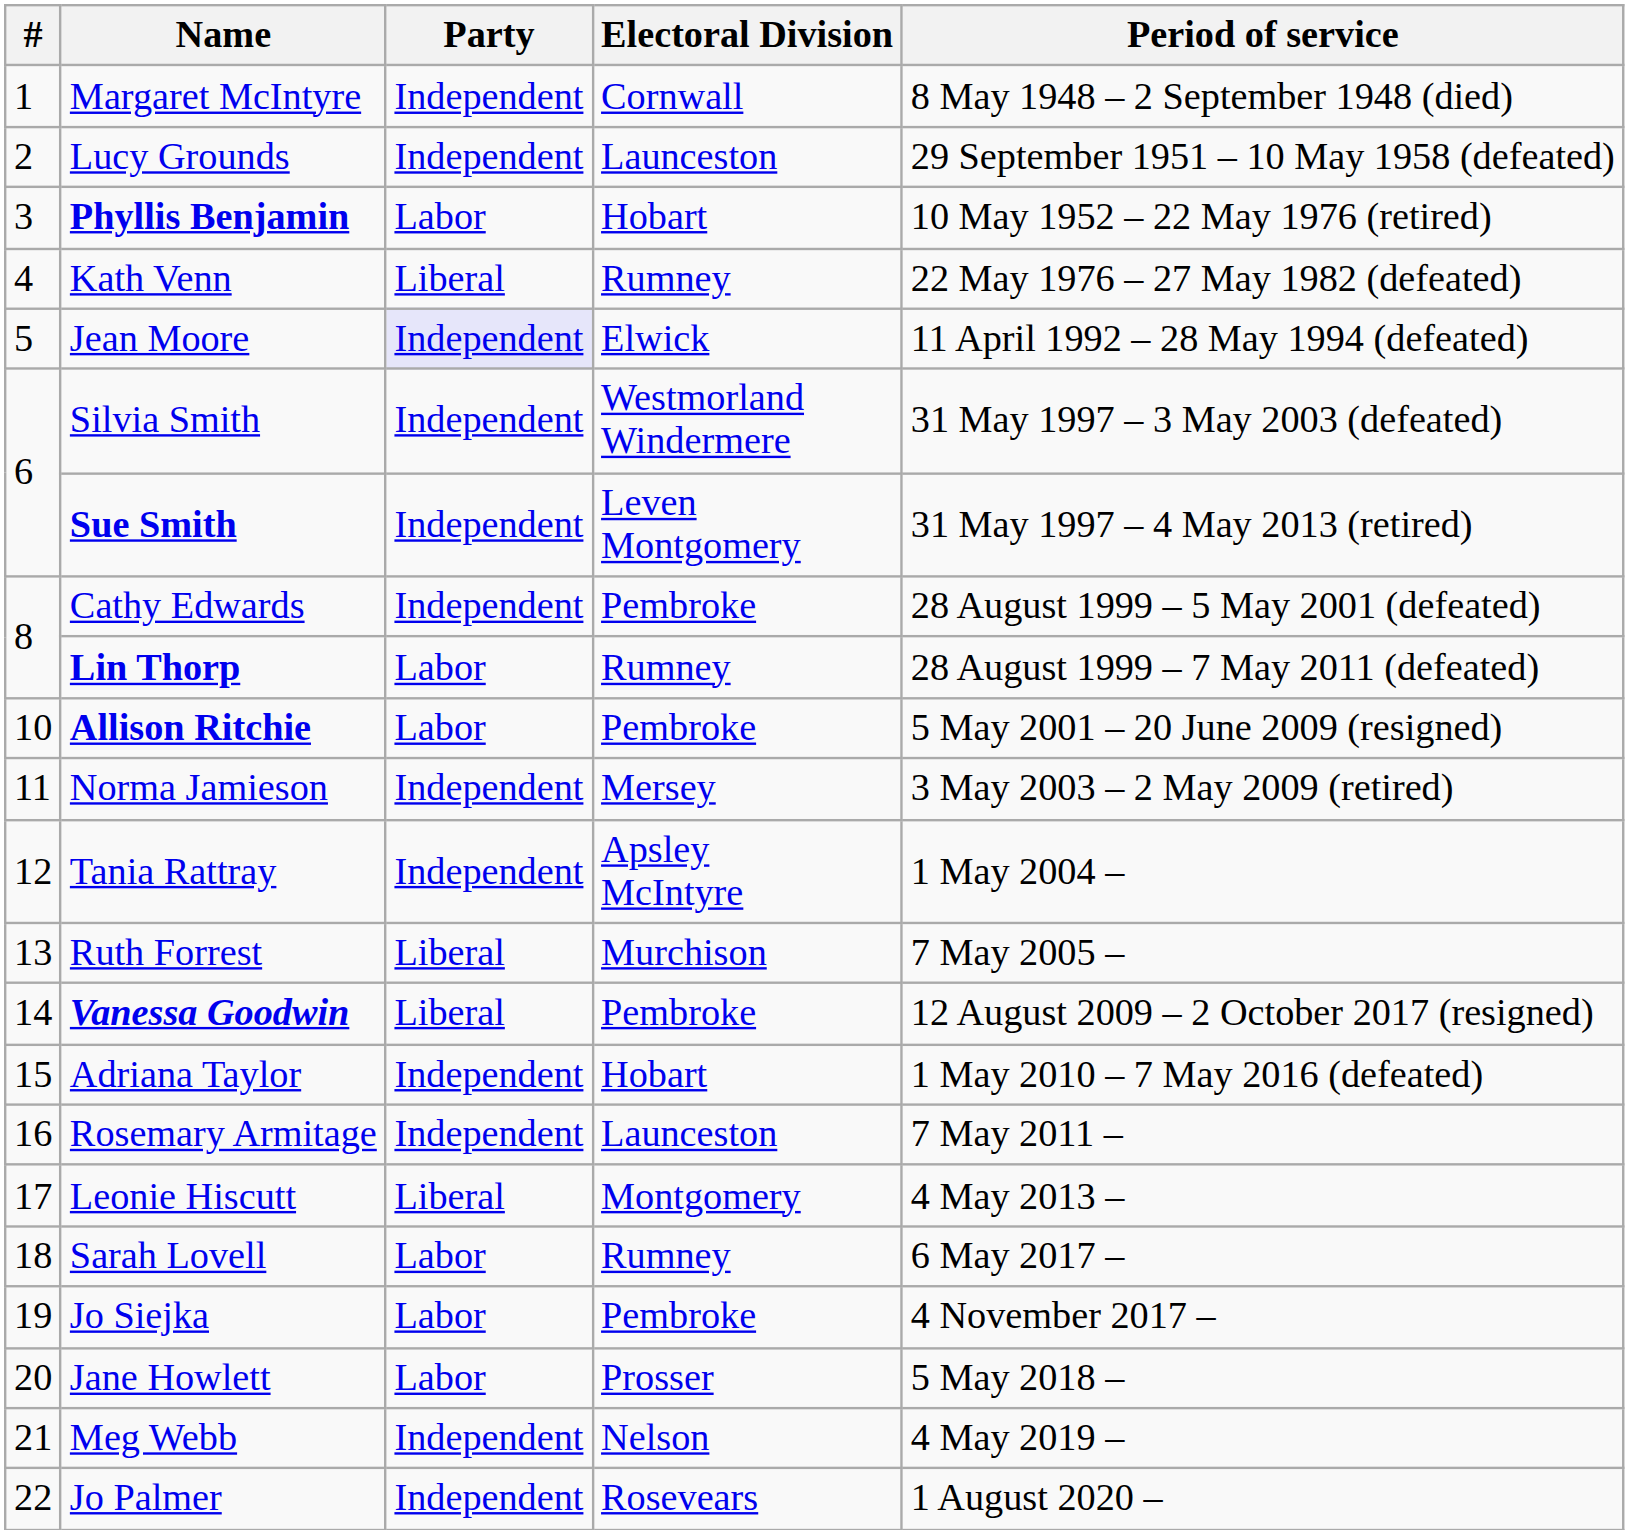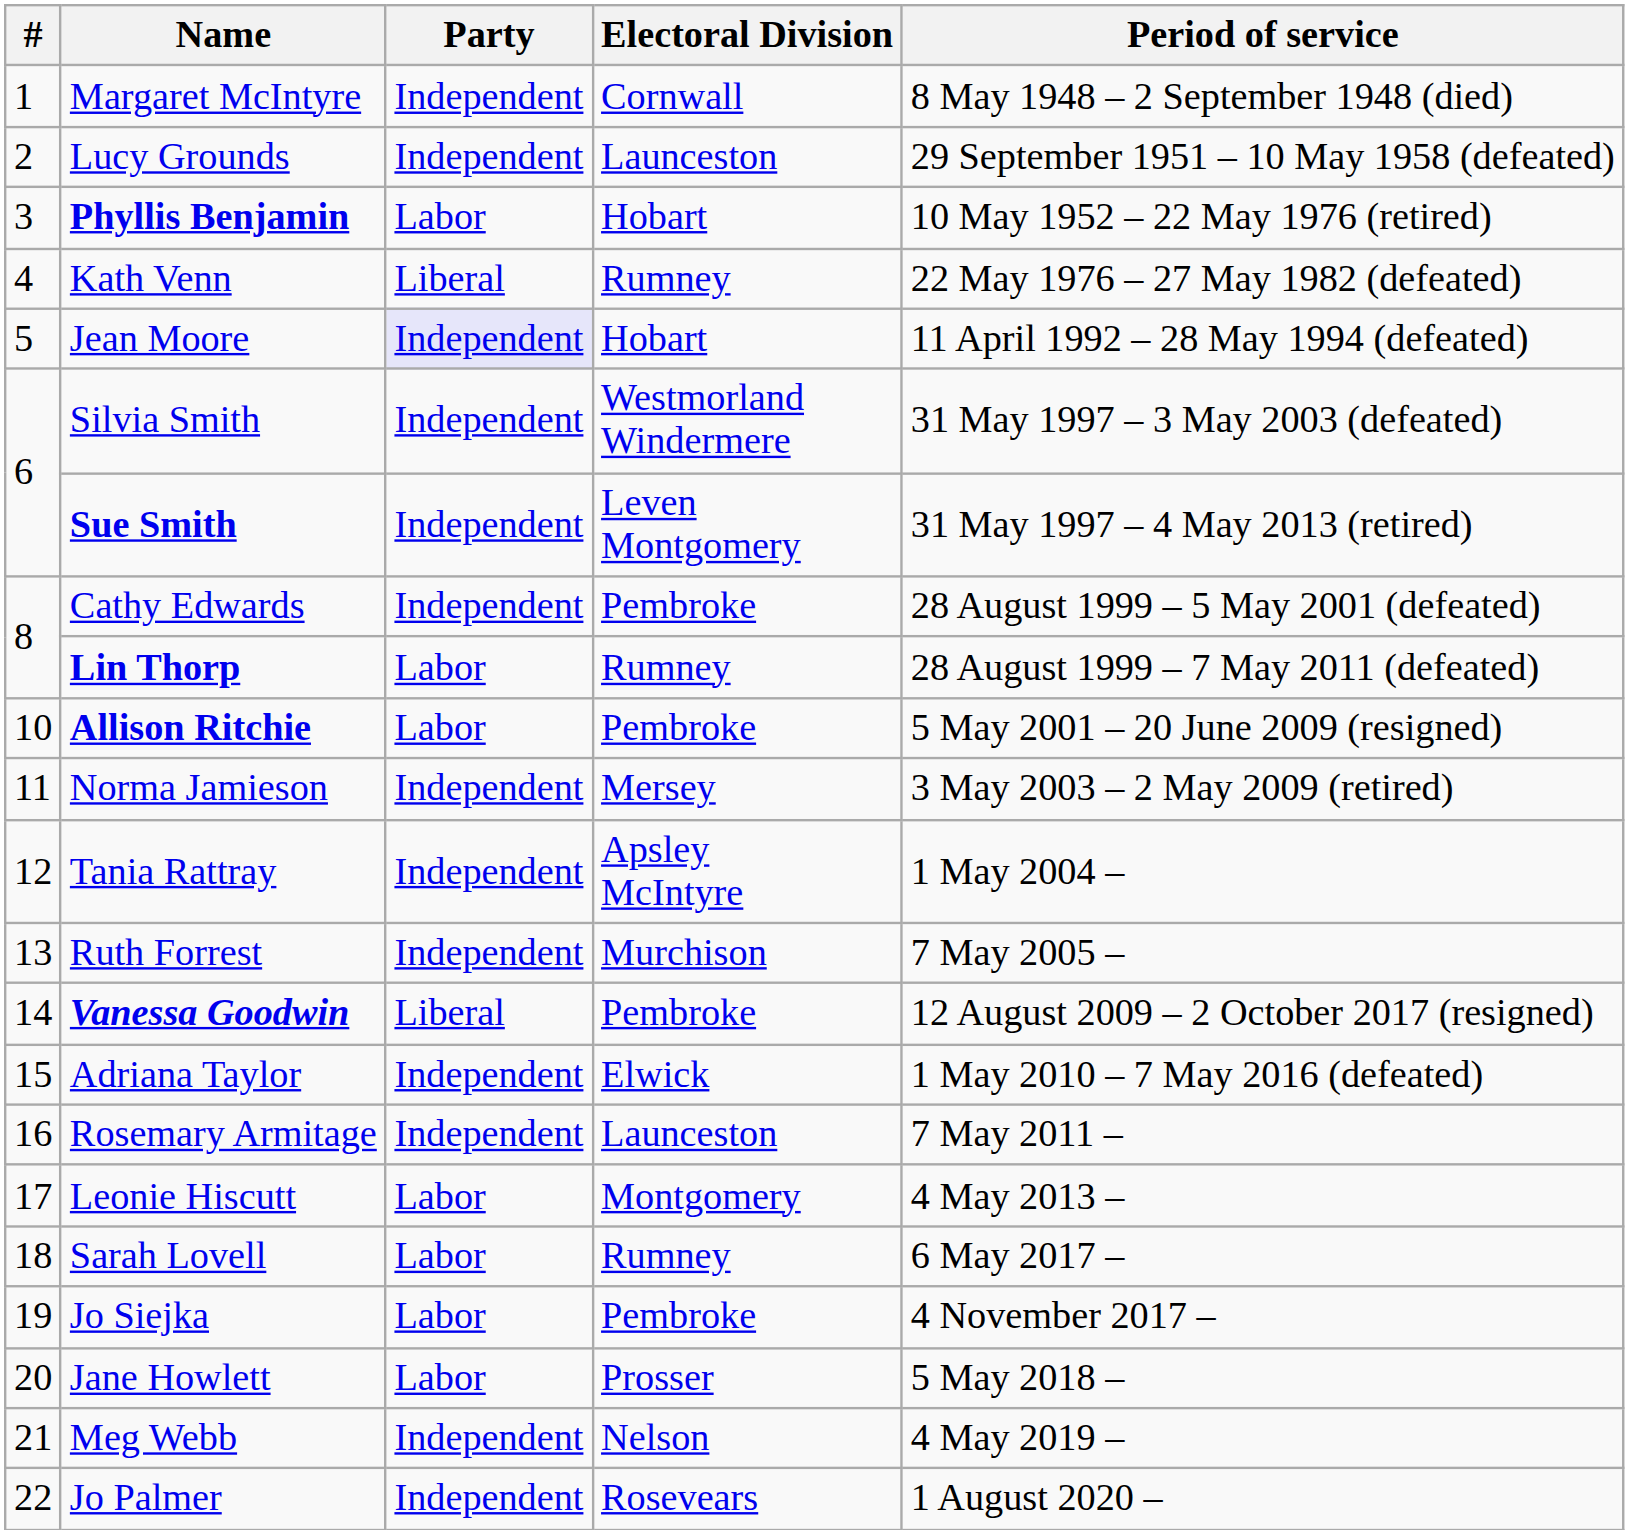Jean Moore | Electoral Division: Elwick -> Hobart
Ruth Forrest | Party: Liberal -> Independent
Adriana Taylor | Electoral Division: Hobart -> Elwick
Leonie Hiscutt | Party: Liberal -> Labor
